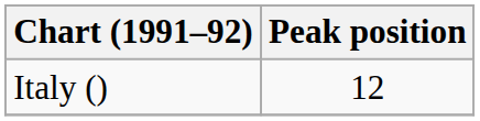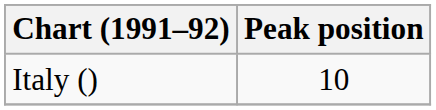Italy () | Peak position: 12 -> 10
